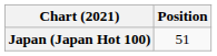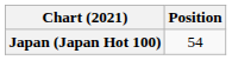Japan (Japan Hot 100) | Position: 51 -> 54
